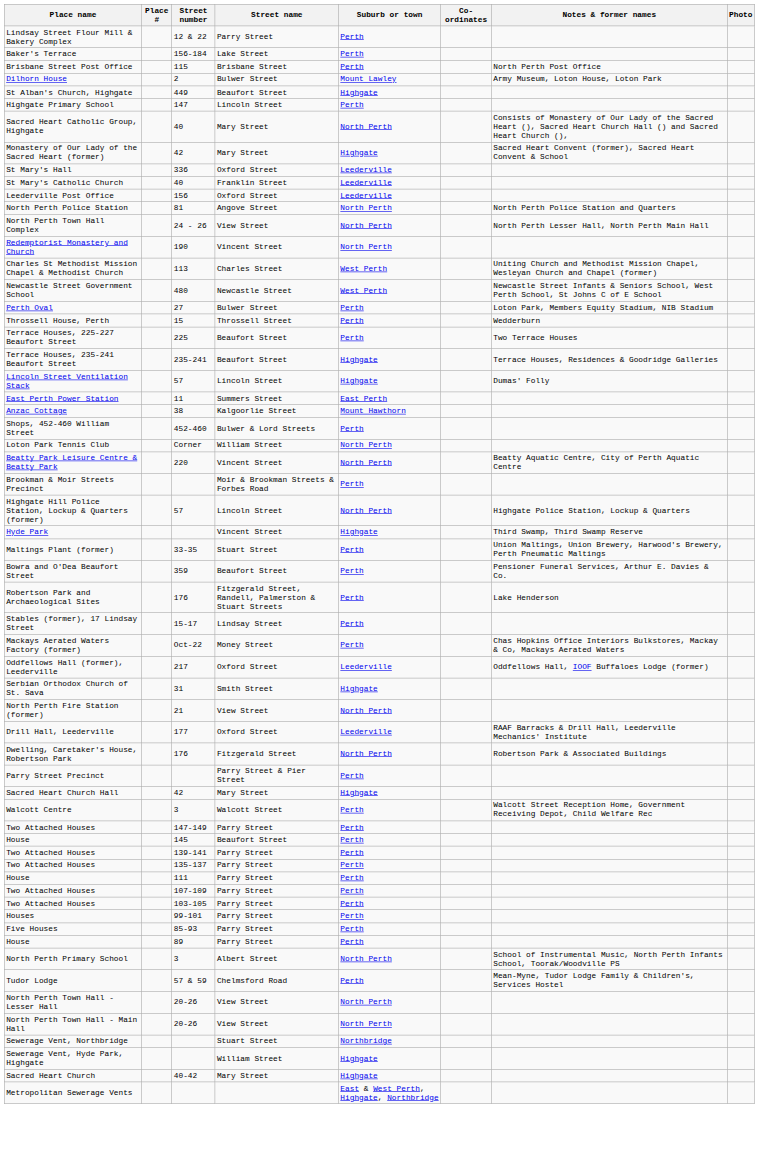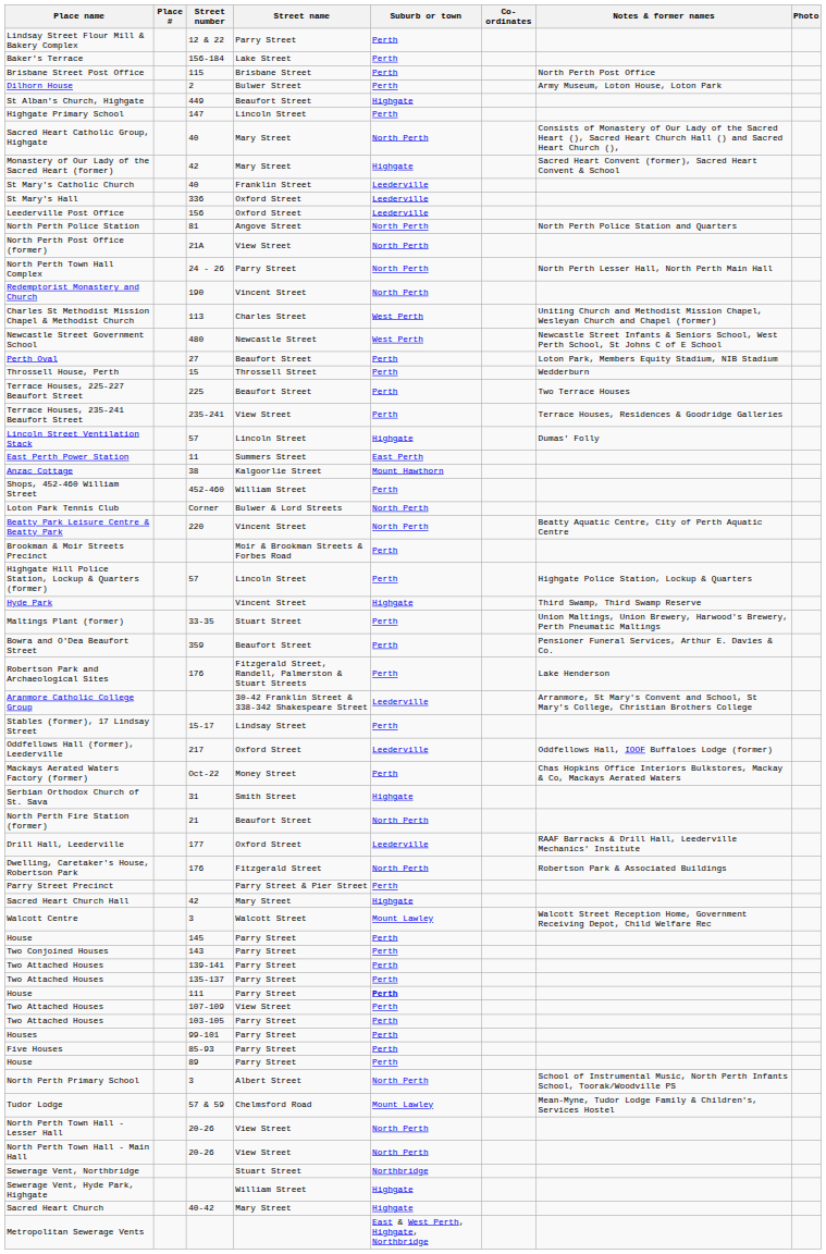Dilhorn House | Suburb or town: Mount Lawley -> Perth
rows swapped: St Mary's Catholic Church <-> St Mary's Hall
+ row: North Perth Post Office (former) | 21A | View Street | North Perth
North Perth Town Hall Complex | Street name: View Street -> Parry Street
Perth Oval | Street name: Bulwer Street -> Beaufort Street
Terrace Houses, 235-241 Beaufort Street | Street name: Beaufort Street -> View Street
Terrace Houses, 235-241 Beaufort Street | Suburb or town: Highgate -> Perth
Shops, 452-460 William Street | Street name: Bulwer & Lord Streets -> William Street
Loton Park Tennis Club | Street name: William Street -> Bulwer & Lord Streets
Highgate Hill Police Station, Lockup & Quarters (former) | Suburb or town: North Perth -> Perth
+ row: Aranmore Catholic College Group | 30-42 Franklin Street & 338-342 Shakespeare Street | Leederville | Arranmore, St Mary's Convent and School, St Mary's College, Christian Brothers College
rows swapped: Mackays Aerated Waters Factory (former) <-> Oddfellows Hall (former), Leederville
North Perth Fire Station (former) | Street name: View Street -> Beaufort Street
Walcott Centre | Suburb or town: Perth -> Mount Lawley
- row: Two Attached Houses | 147-149 | Parry Street | Perth
House / 145 | Street name: Beaufort Street -> Parry Street
+ row: Two Conjoined Houses | 143 | Parry Street | Perth
House / 111 | Suburb or town: normal -> bold
Two Attached Houses / 107-109 | Street name: Parry Street -> View Street
Tudor Lodge | Suburb or town: Perth -> Mount Lawley
